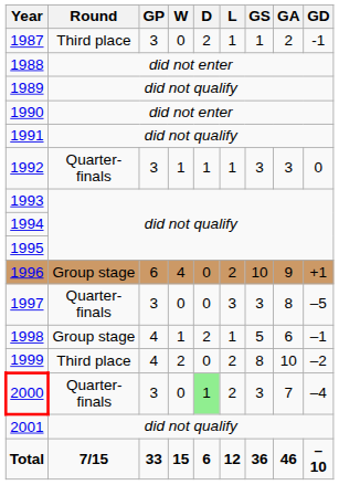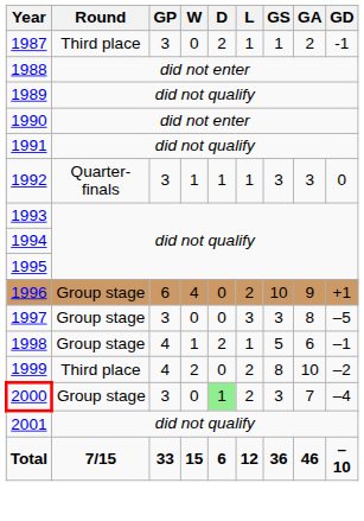1997 | Round: Quarter-finals -> Group stage
2000 | Round: Quarter-finals -> Group stage
